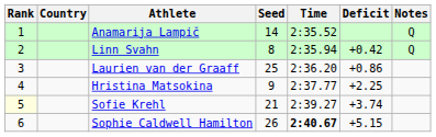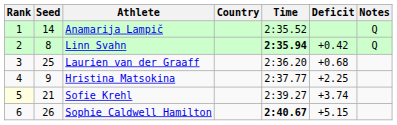columns swapped: Seed <-> Country
Linn Svahn | Time: normal -> bold
Laurien van der Graaff | Deficit: +0.86 -> +0.68
